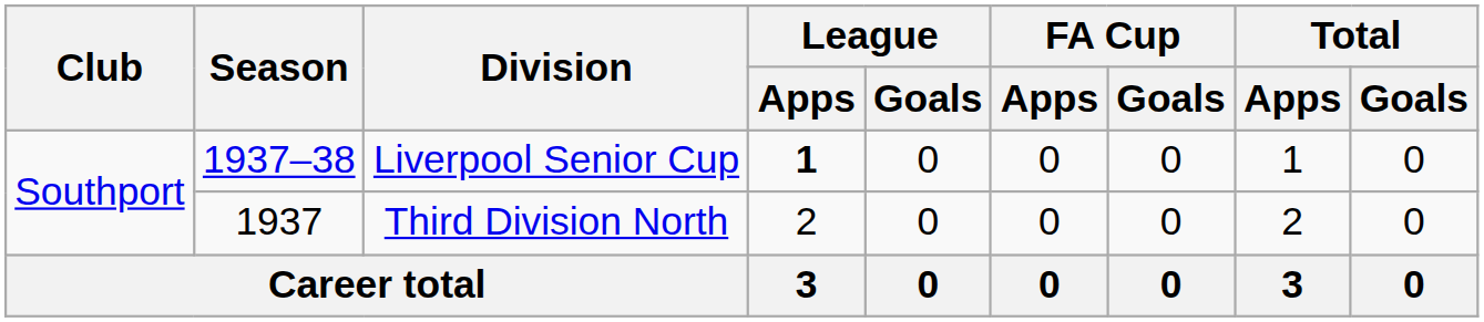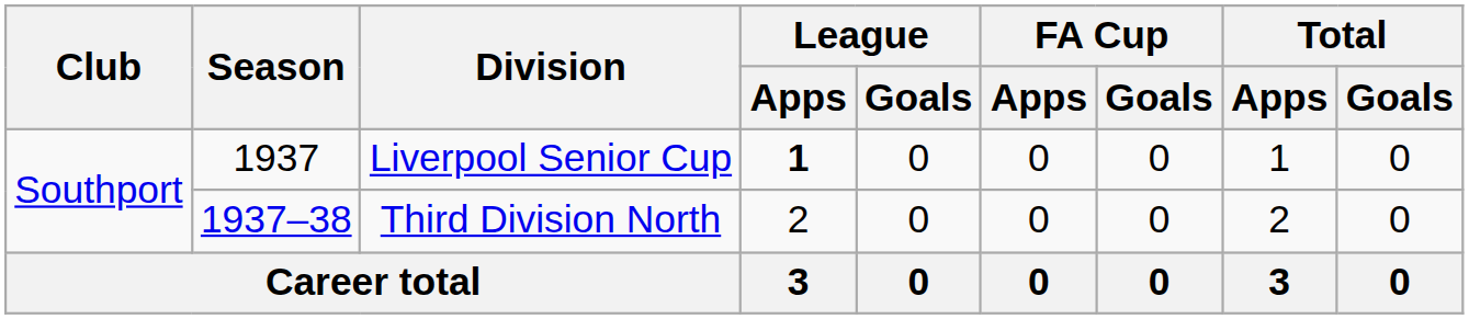Liverpool Senior Cup | Season: 1937–38 -> 1937
Third Division North | Season: 1937 -> 1937–38
